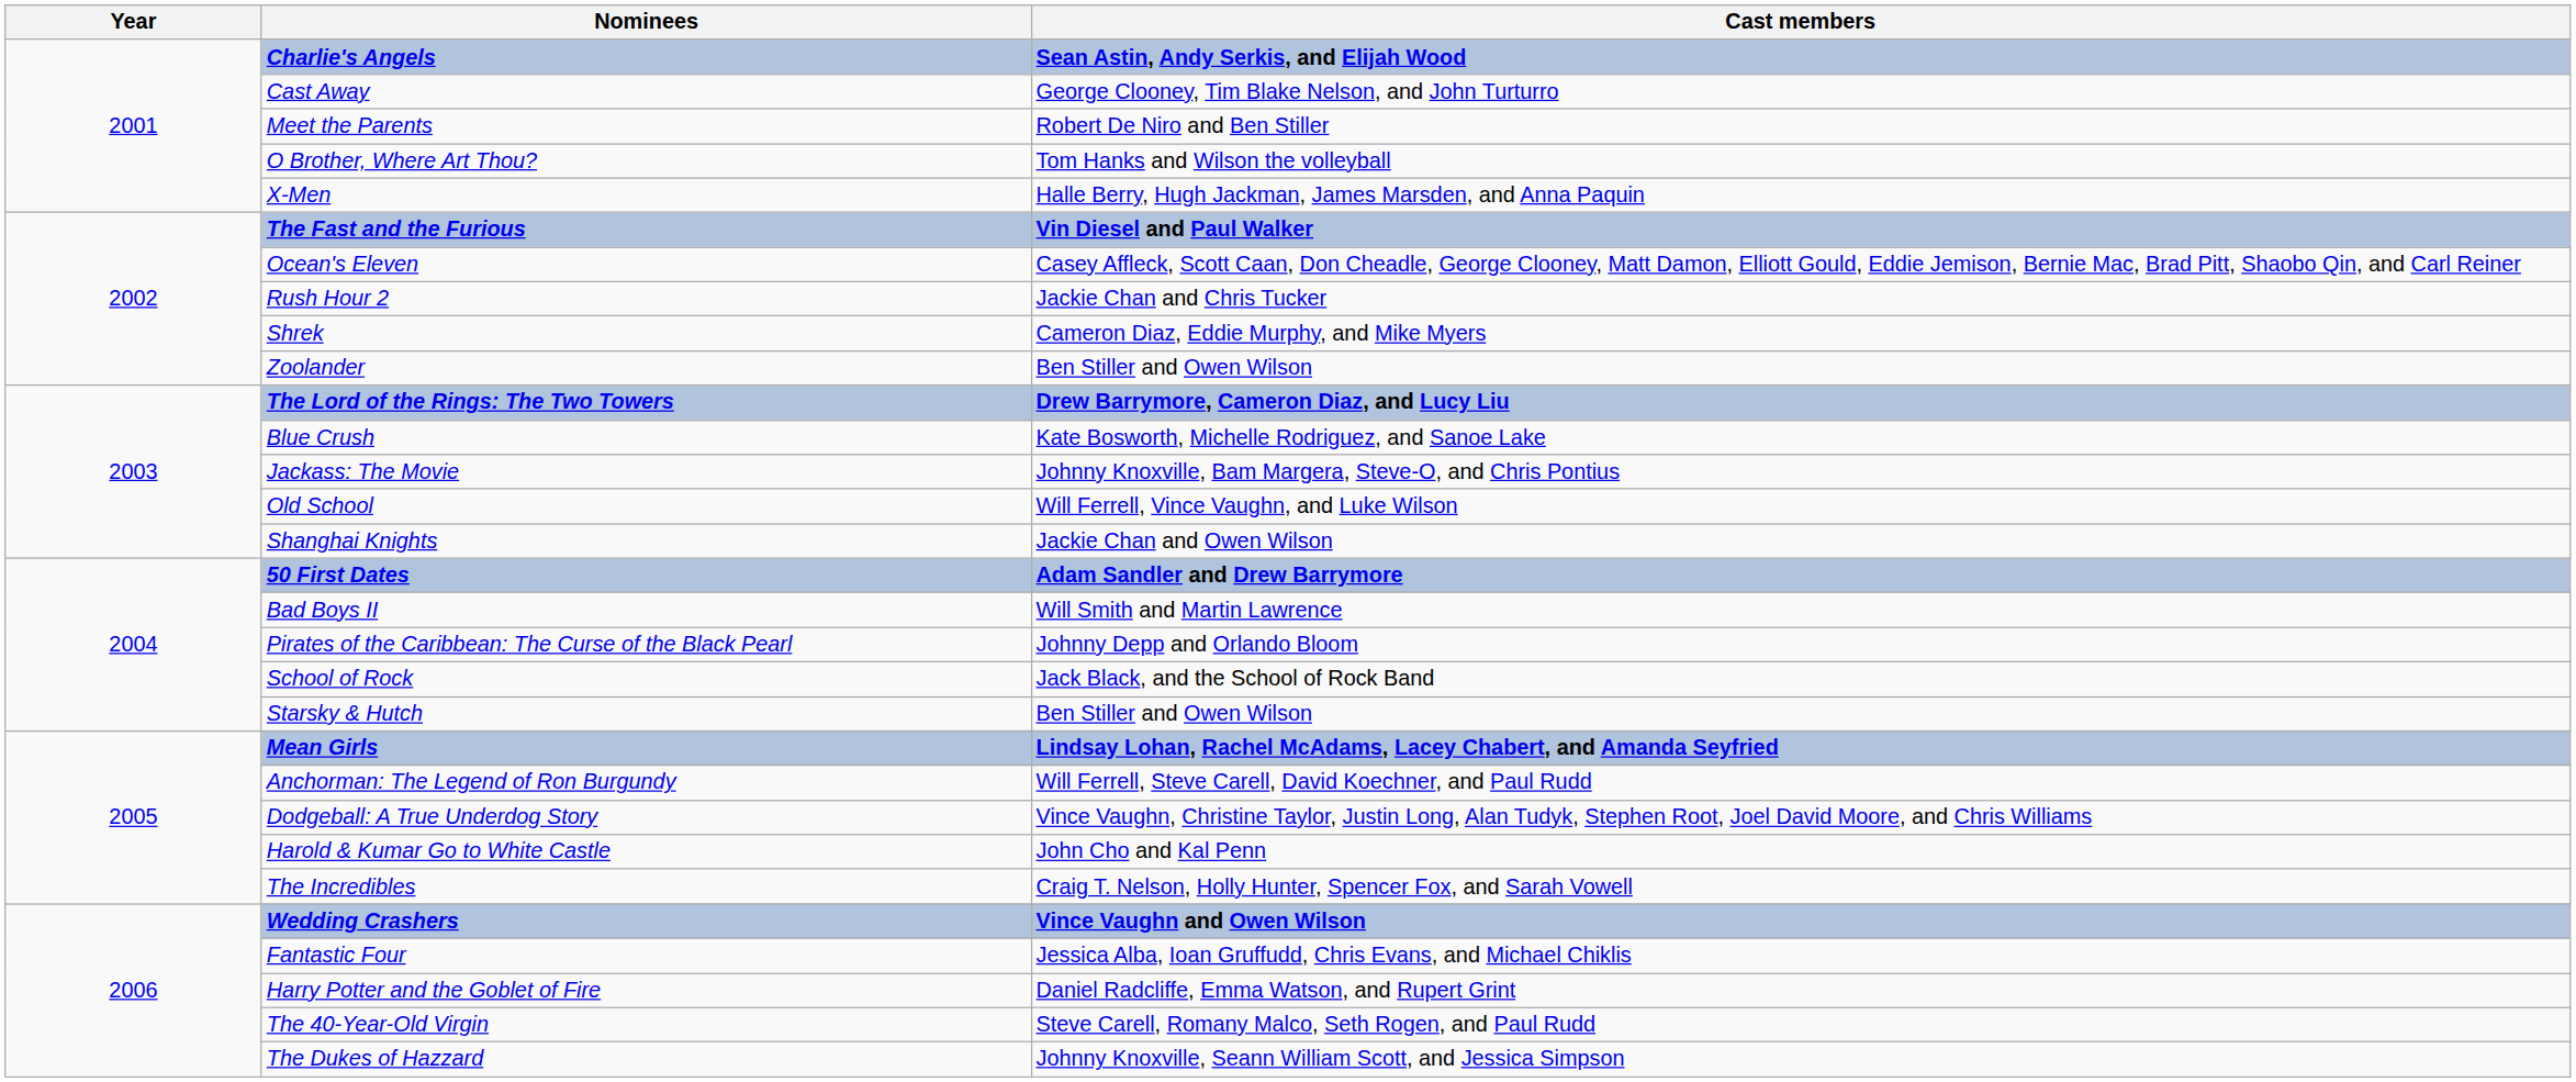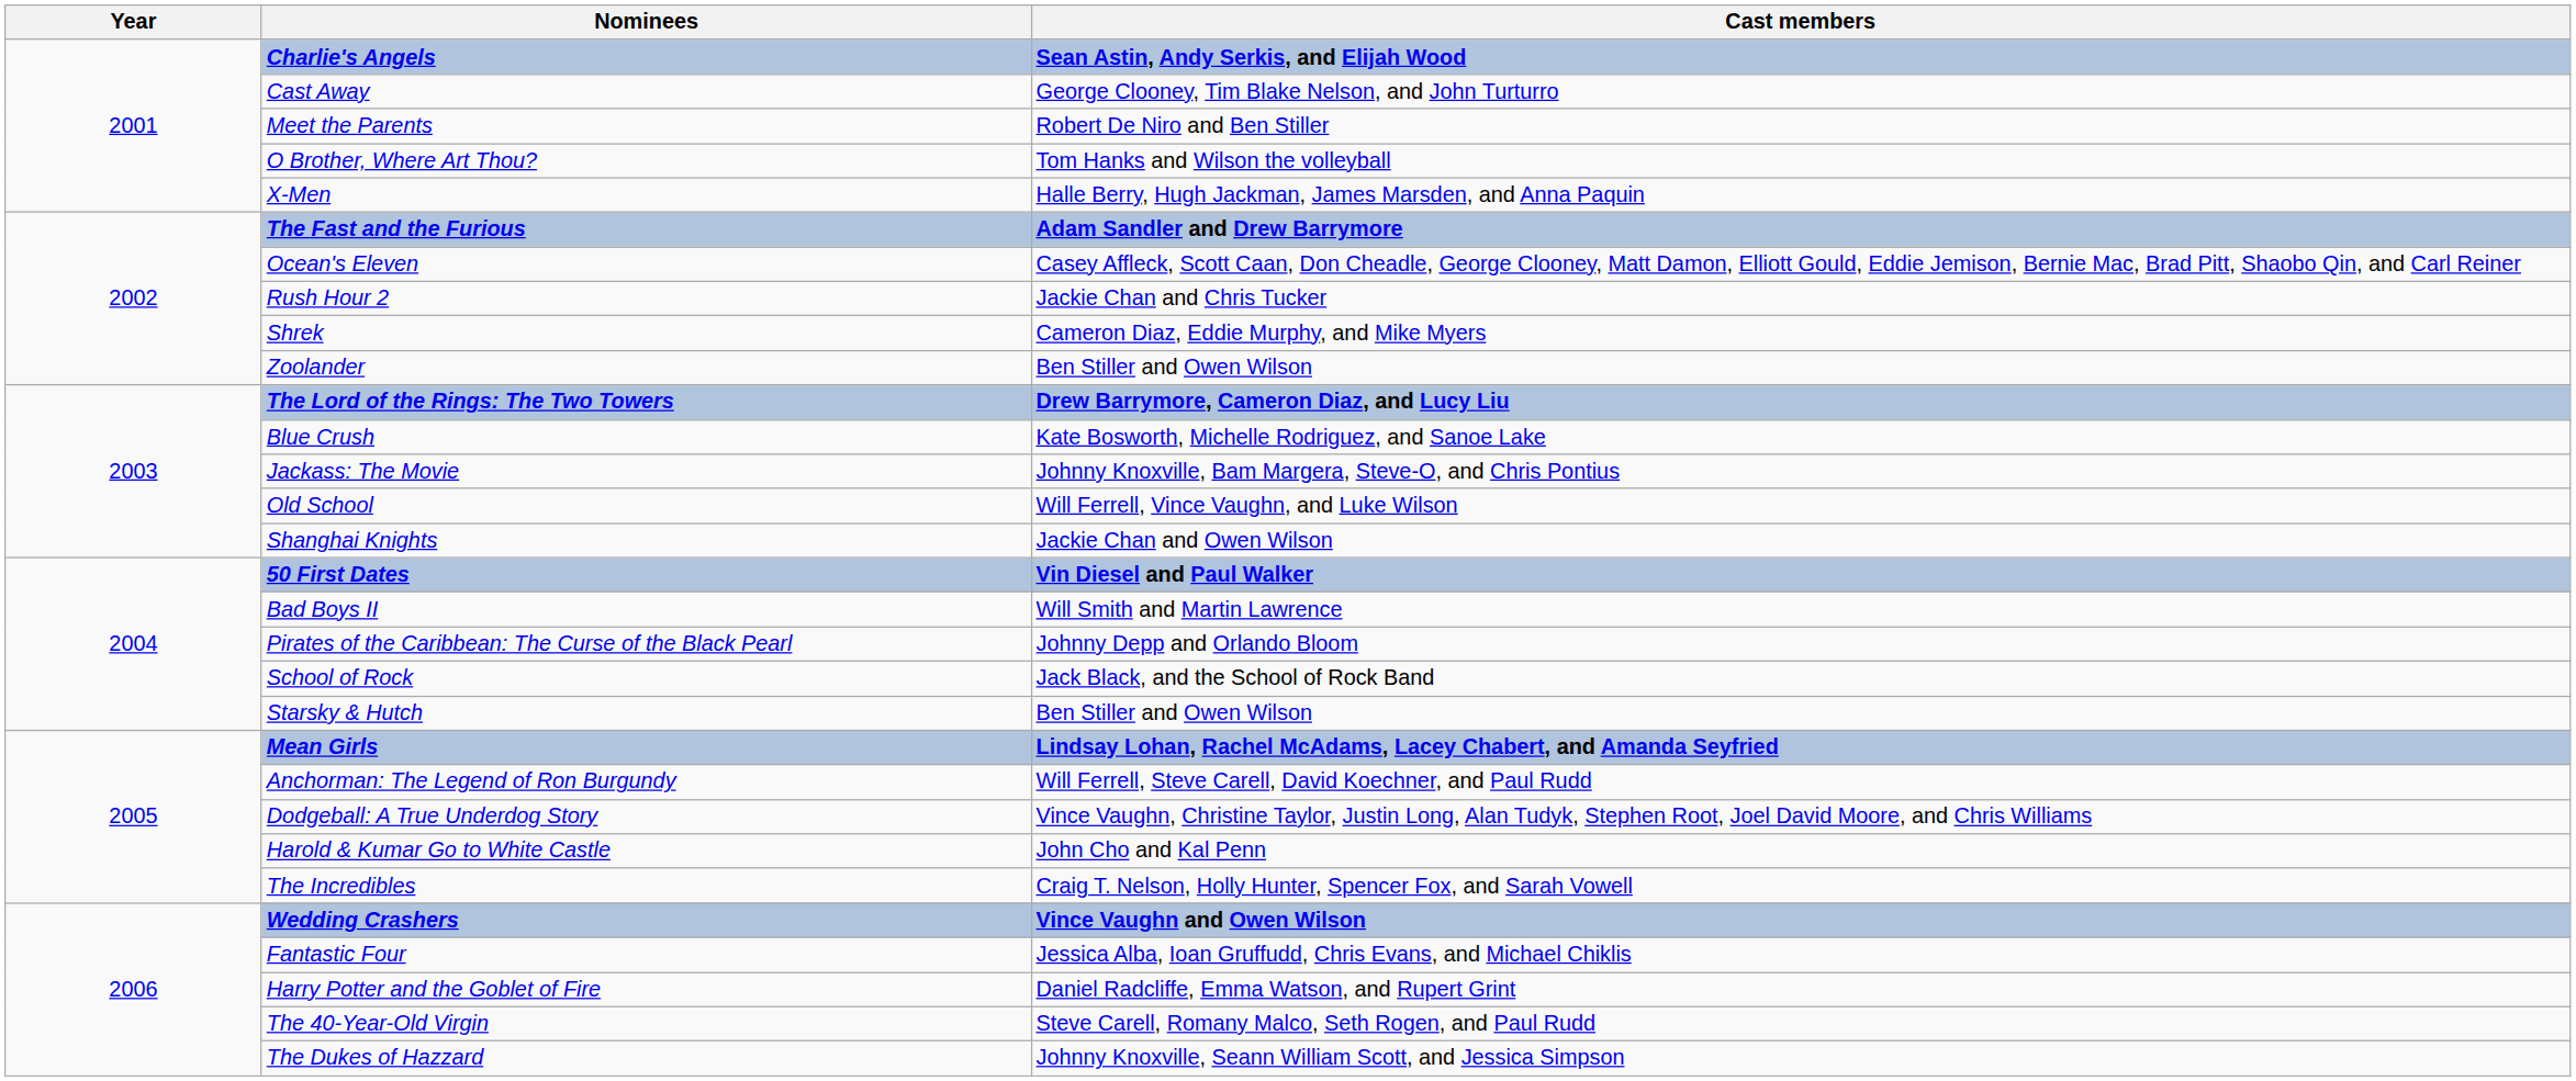The Fast and the Furious | Cast members: Vin Diesel and Paul Walker -> Adam Sandler and Drew Barrymore
50 First Dates | Cast members: Adam Sandler and Drew Barrymore -> Vin Diesel and Paul Walker
